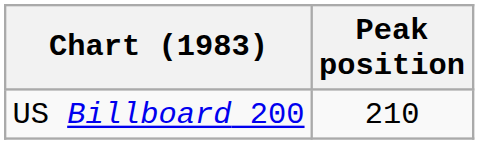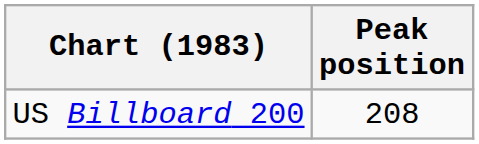US Billboard 200 | Peak position: 210 -> 208
